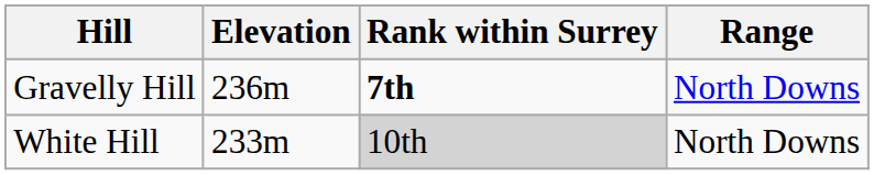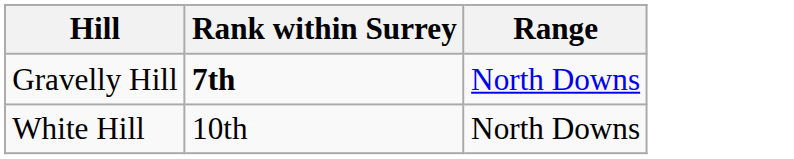- column: Elevation | 236m | 233m
White Hill | Rank within Surrey: lightgrey background -> no background
